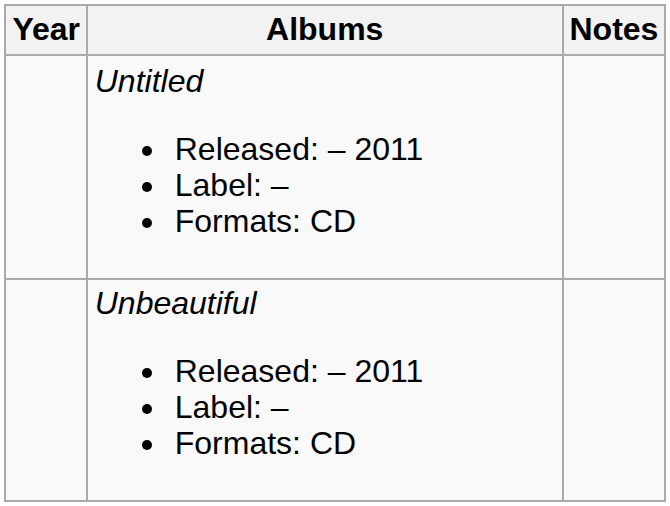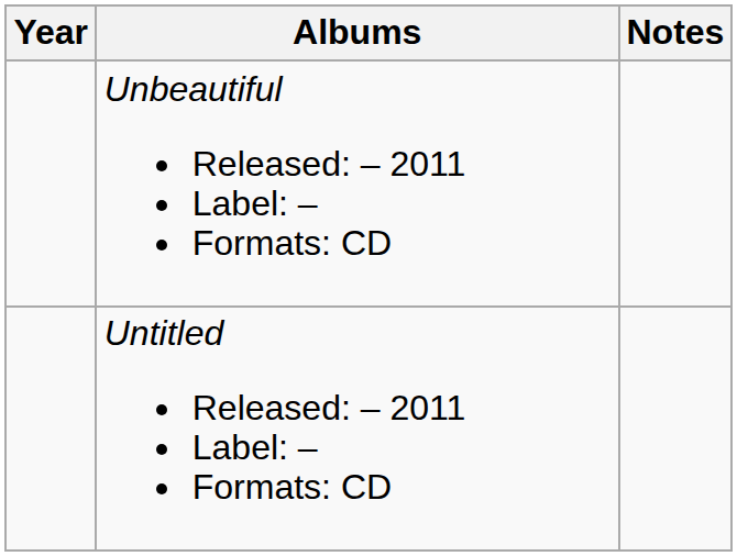rows swapped: Untitled Released: – 2011 Label: – Formats: CD <-> Unbeautiful Released: – 2011 Label: – Formats: CD
